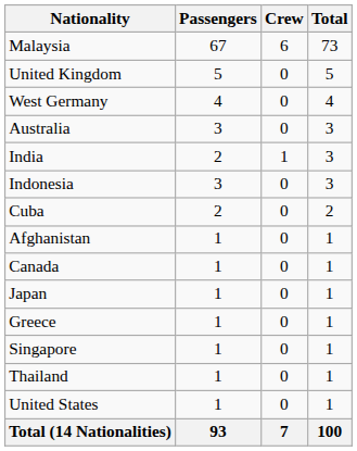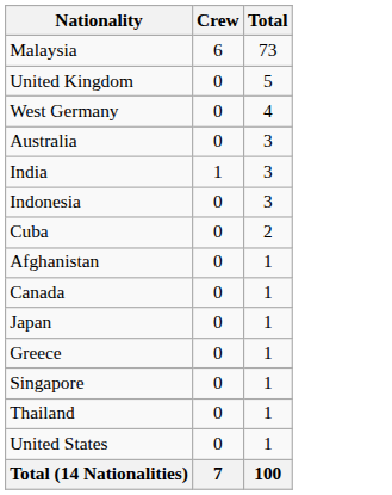- column: Passengers | 67 | 5 | 4 | 3 | 2 | 3 | 2 | 1 | 1 | 1 | 1 | 1 | 1 | 1 | 93
